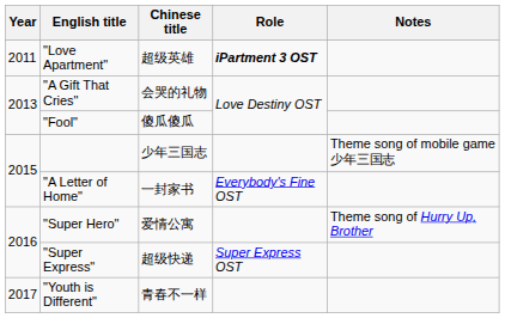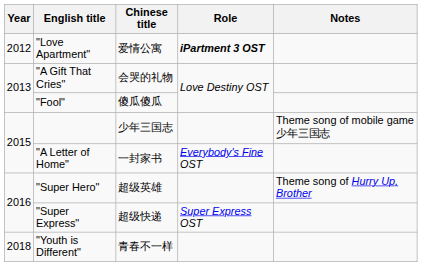"Love Apartment" | Year: 2011 -> 2012
"Love Apartment" | Chinese title: 超级英雄 -> 爱情公寓
"Super Hero" | Chinese title: 爱情公寓 -> 超级英雄
"Youth is Different" | Year: 2017 -> 2018
